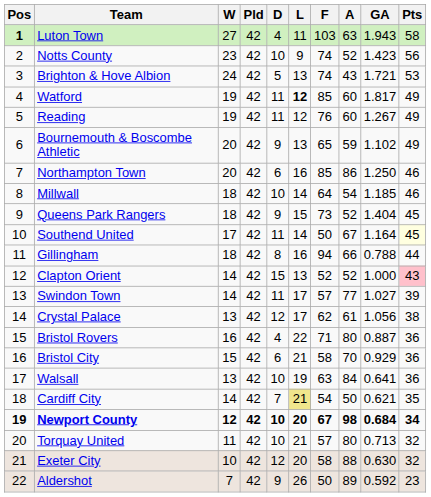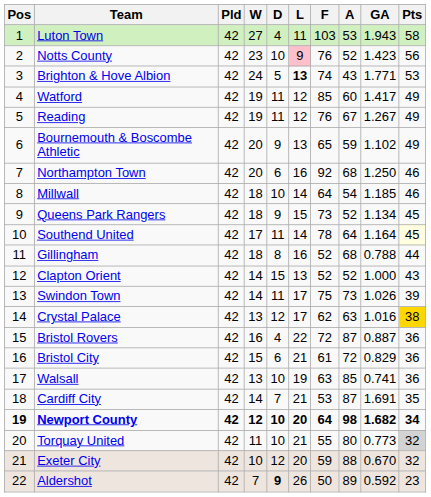columns swapped: Pld <-> W
Luton Town | Pos: bold -> normal
Luton Town | A: 63 -> 53
Notts County | L: no background -> pink background
Notts County | F: 74 -> 76
Brighton & Hove Albion | L: normal -> bold
Brighton & Hove Albion | GA: 1.721 -> 1.771
Watford | L: bold -> normal
Watford | GA: 1.817 -> 1.417
Reading | A: 60 -> 67
Northampton Town | F: 85 -> 92
Northampton Town | A: 86 -> 68
Queens Park Rangers | GA: 1.404 -> 1.134
Southend United | F: 50 -> 78
Southend United | A: 67 -> 64
Gillingham | F: 94 -> 52
Gillingham | A: 66 -> 68
Clapton Orient | Pts: pink background -> no background
Swindon Town | F: 57 -> 75
Swindon Town | A: 77 -> 73
Swindon Town | GA: 1.027 -> 1.026
Crystal Palace | A: 61 -> 63
Crystal Palace | GA: 1.056 -> 1.016
Crystal Palace | Pts: no background -> gold background
Bristol Rovers | F: 71 -> 72
Bristol Rovers | A: 80 -> 87
Bristol City | F: 58 -> 61
Bristol City | A: 70 -> 72
Bristol City | GA: 0.929 -> 0.829
Walsall | A: 84 -> 85
Walsall | GA: 0.641 -> 0.741
Cardiff City | L: khaki background -> no background
Cardiff City | F: 54 -> 53
Cardiff City | A: 50 -> 87
Cardiff City | GA: 0.621 -> 1.691
Newport County | F: 67 -> 64
Newport County | GA: 0.684 -> 1.682
Torquay United | F: 57 -> 55
Torquay United | GA: 0.713 -> 0.773
Torquay United | Pts: no background -> lightgrey background
Exeter City | F: 58 -> 59
Exeter City | GA: 0.630 -> 0.670
Aldershot | D: normal -> bold
